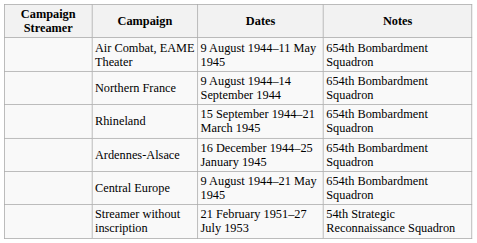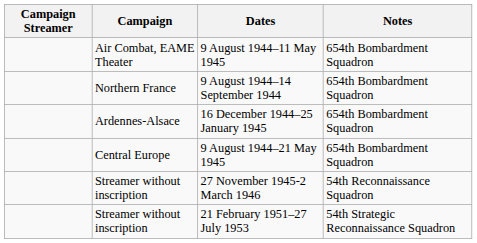- row: Rhineland | 15 September 1944–21 March 1945 | 654th Bombardment Squadron
+ row: Streamer without inscription | 27 November 1945-2 March 1946 | 54th Reconnaissance Squadron
